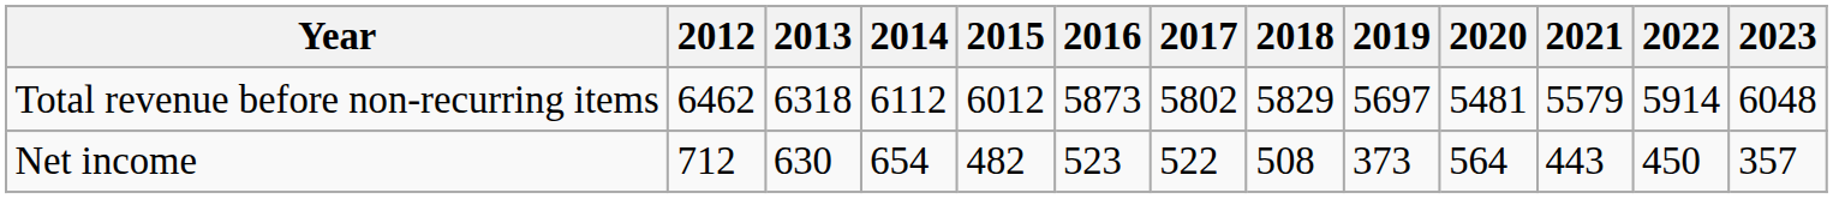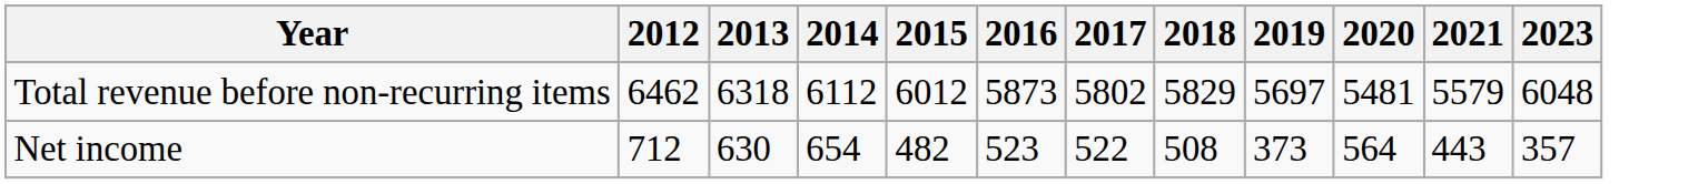- column: 2022 | 5914 | 450
